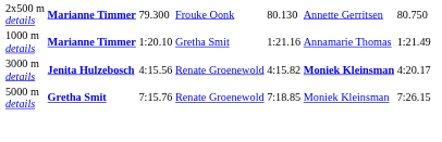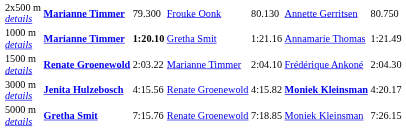1000 m details | column 3: normal -> bold
+ row: 1500 m details | Renate Groenewold | 2:03.22 | Marianne Timmer | 2:04.10 | Frédérique Ankoné | 2:04.30
